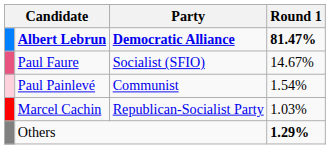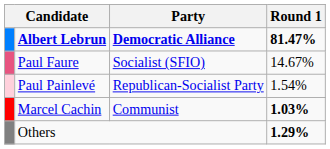Paul Painlevé | Party: Communist -> Republican-Socialist Party
Marcel Cachin | Party: Republican-Socialist Party -> Communist
Marcel Cachin | Round 1: normal -> bold
